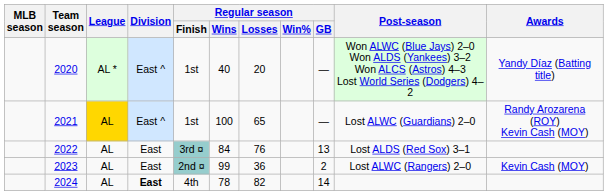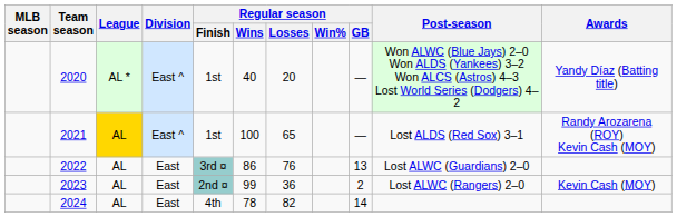2021 | Post-season: Lost ALWC (Guardians) 2–0 -> Lost ALDS (Red Sox) 3–1
2022 | Regular season / Wins: 84 -> 86
2022 | Post-season: Lost ALDS (Red Sox) 3–1 -> Lost ALWC (Guardians) 2–0
2024 | Division: bold -> normal
